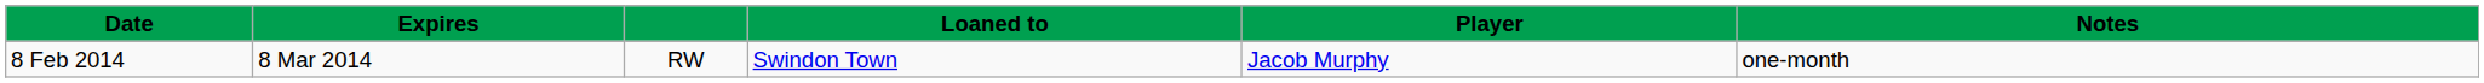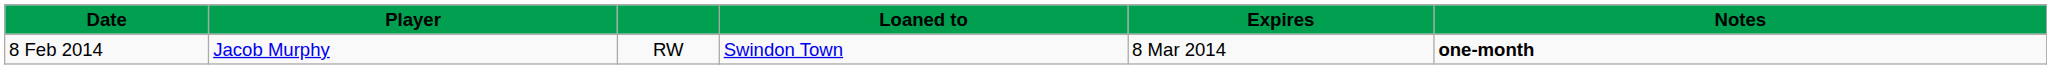columns swapped: Player <-> Expires
8 Feb 2014 | Notes: normal -> bold
